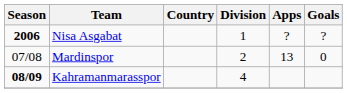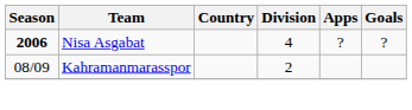Nisa Asgabat | Division: 1 -> 4
- row: 07/08 | Mardinspor | 2 | 13 | 0
Kahramanmarasspor | Season: bold -> normal
Kahramanmarasspor | Division: 4 -> 2
